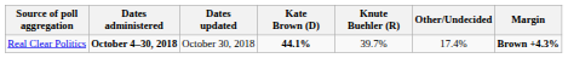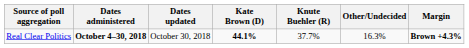Real Clear Politics | Knute Buehler (R): 39.7% -> 37.7%
Real Clear Politics | Other/Undecided: 17.4% -> 16.3%
